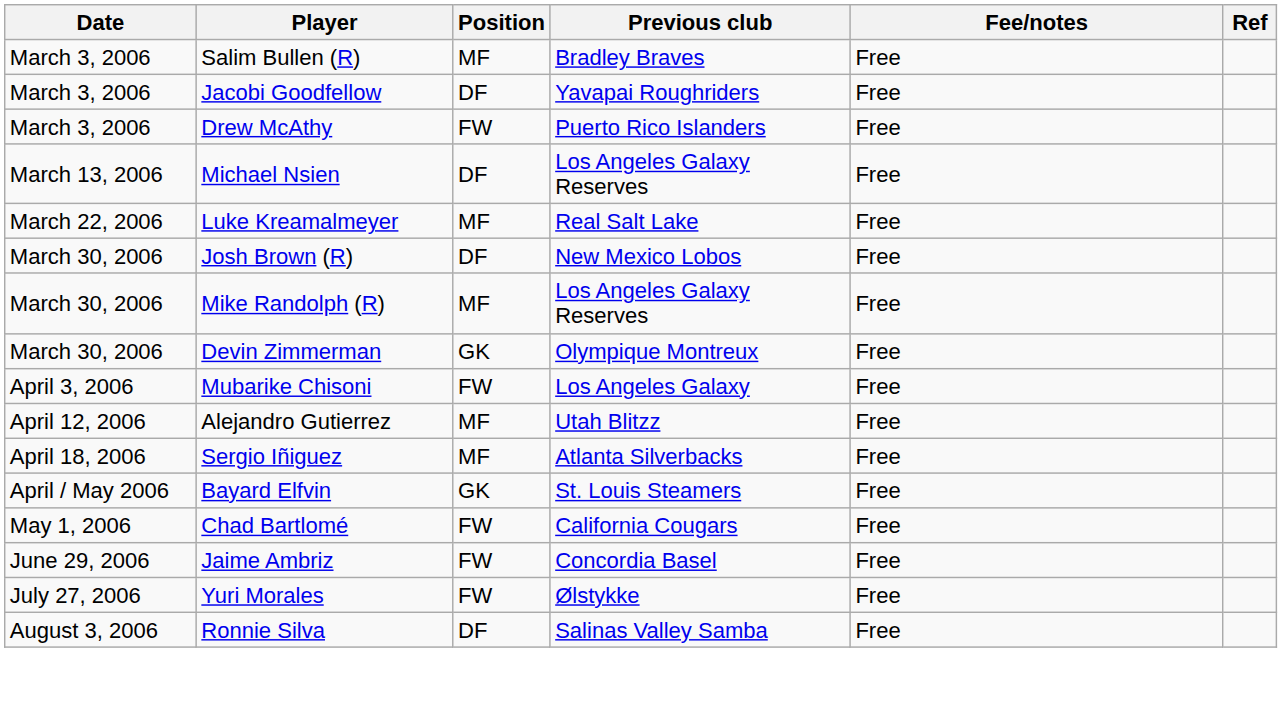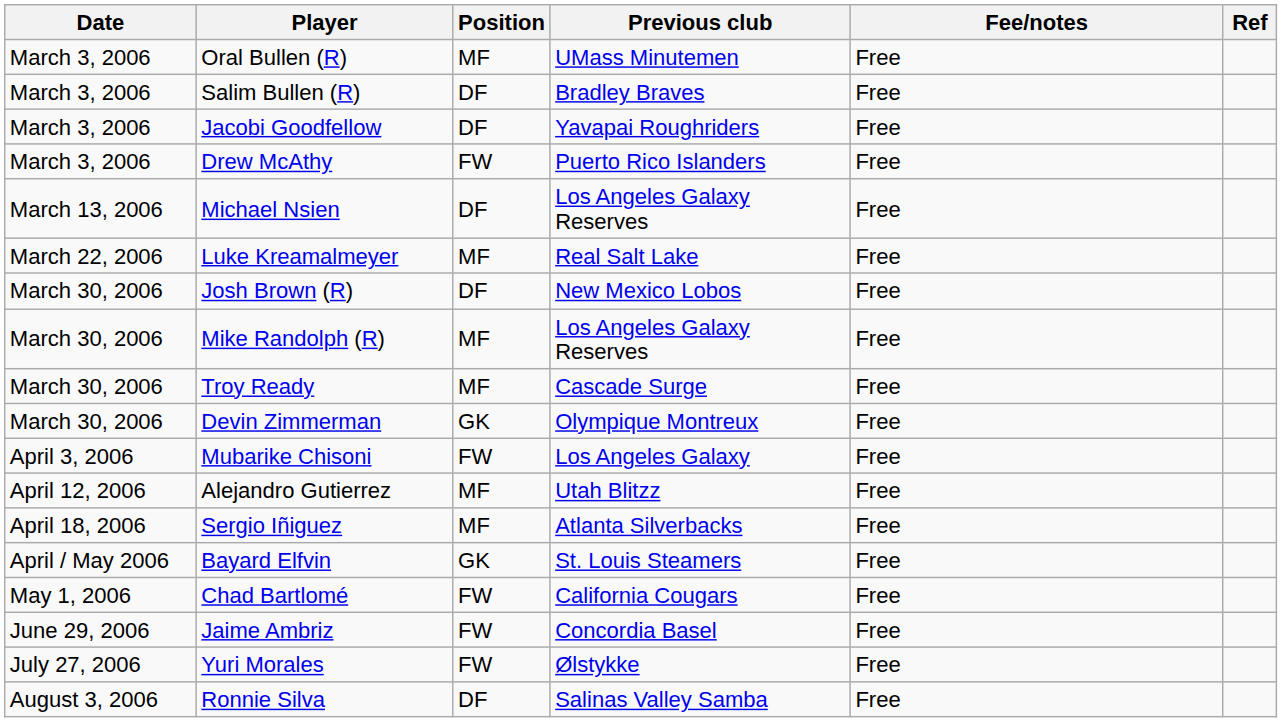+ row: March 3, 2006 | Oral Bullen (R) | MF | UMass Minutemen | Free
Salim Bullen (R) | Position: MF -> DF
+ row: March 30, 2006 | Troy Ready | MF | Cascade Surge | Free
